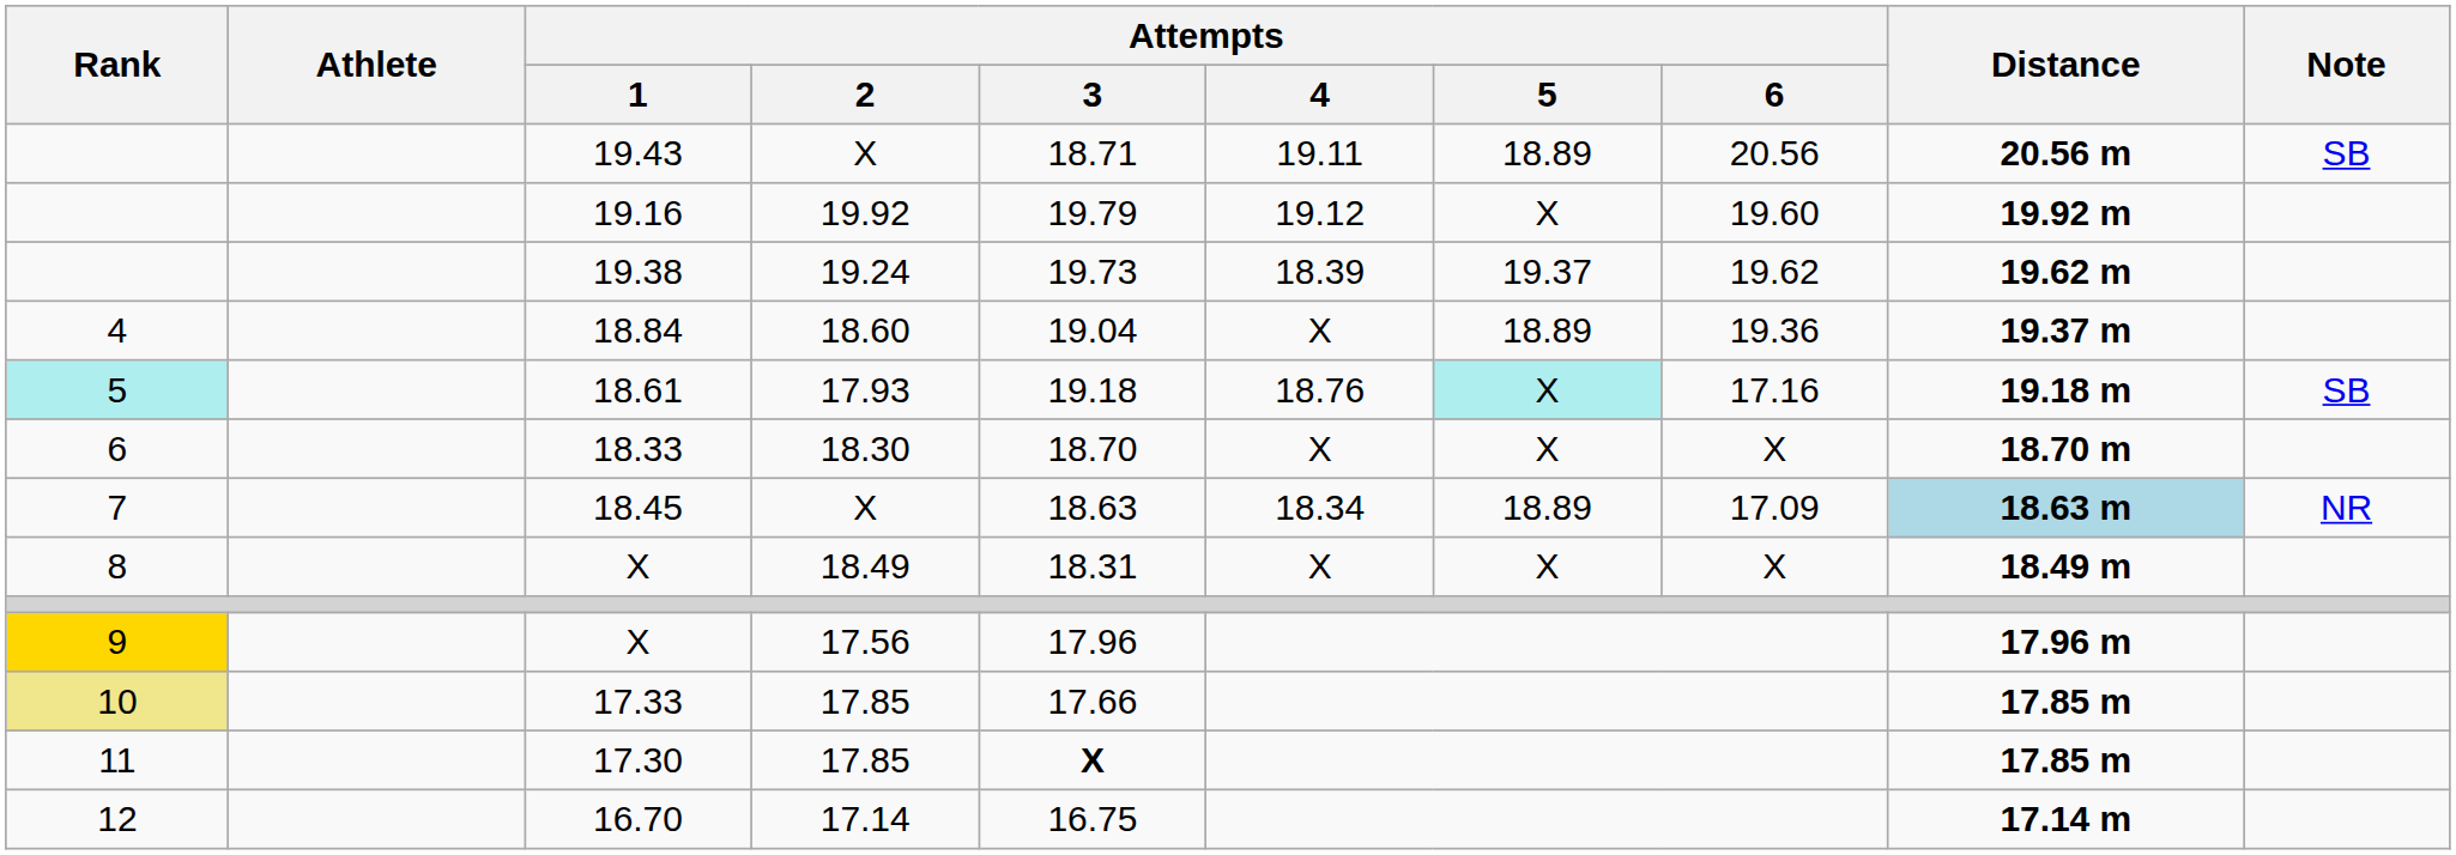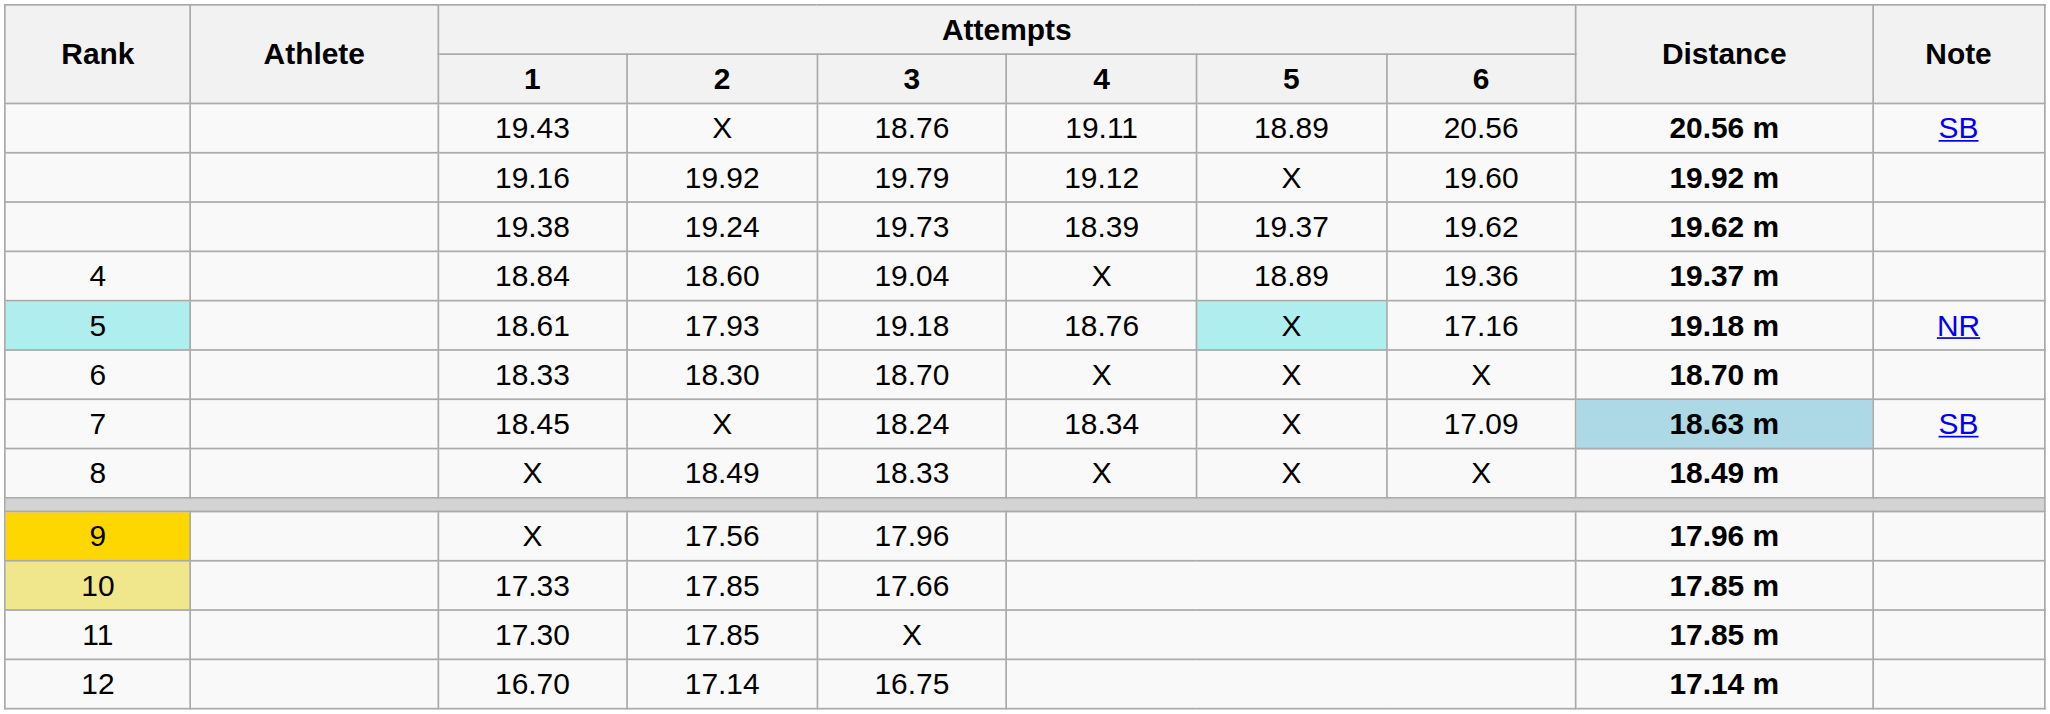19.43 | Attempts / 3: 18.71 -> 18.76
18.61 | Note: SB -> NR
18.45 | Attempts / 3: 18.63 -> 18.24
18.45 | Attempts / 5: 18.89 -> X
18.45 | Note: NR -> SB
X / 18.49 | Attempts / 3: 18.31 -> 18.33
17.30 | Attempts / 3: bold -> normal
